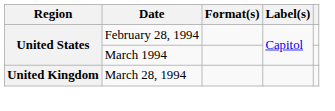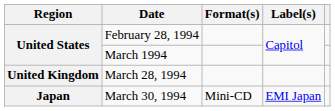+ row: Japan | March 30, 1994 | Mini-CD | EMI Japan
